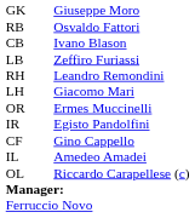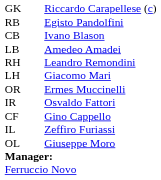GK | column 3: Giuseppe Moro -> Riccardo Carapellese (c)
RB | column 3: Osvaldo Fattori -> Egisto Pandolfini
LB | column 3: Zeffiro Furiassi -> Amedeo Amadei
IR | column 3: Egisto Pandolfini -> Osvaldo Fattori
IL | column 3: Amedeo Amadei -> Zeffiro Furiassi
OL | column 3: Riccardo Carapellese (c) -> Giuseppe Moro
